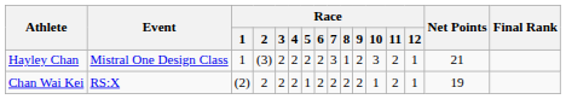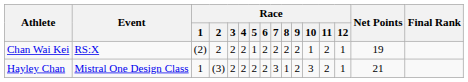rows swapped: Hayley Chan <-> Chan Wai Kei
